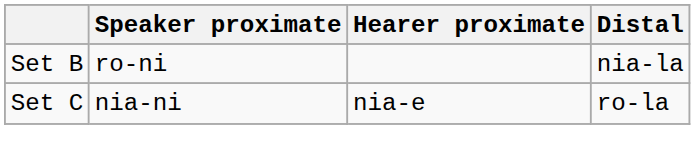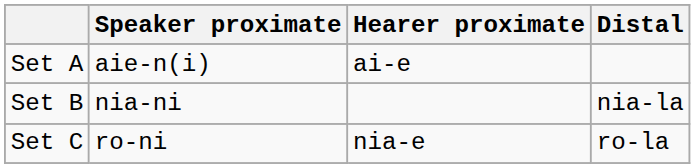+ row: Set A | aie-n(i) | ai-e
Set B | Speaker proximate: ro-ni -> nia-ni
Set C | Speaker proximate: nia-ni -> ro-ni
